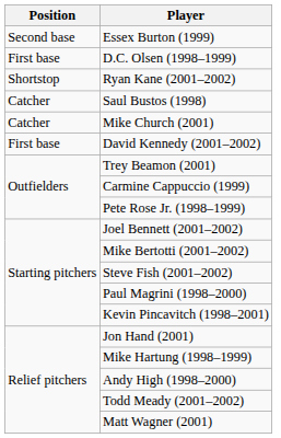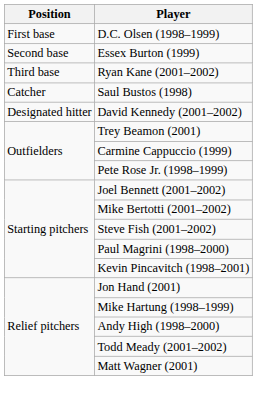rows swapped: D.C. Olsen (1998–1999) <-> Essex Burton (1999)
Ryan Kane (2001–2002) | Position: Shortstop -> Third base
- row: Catcher | Mike Church (2001)
David Kennedy (2001–2002) | Position: First base -> Designated hitter
